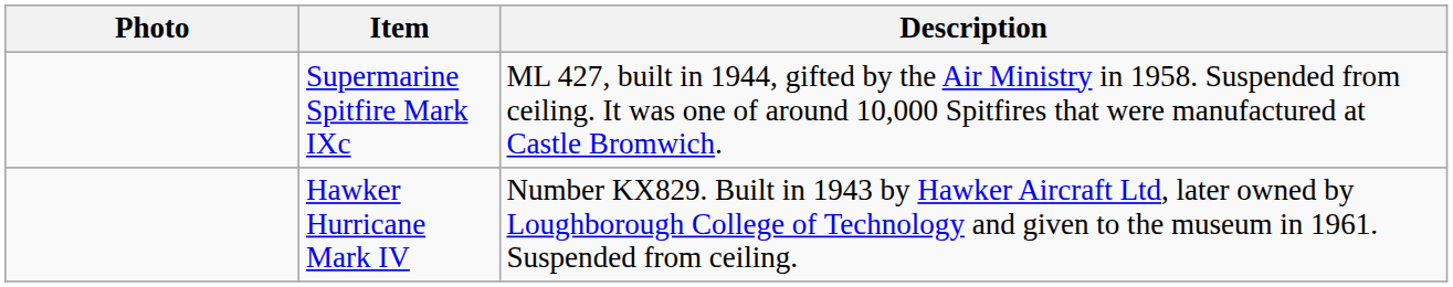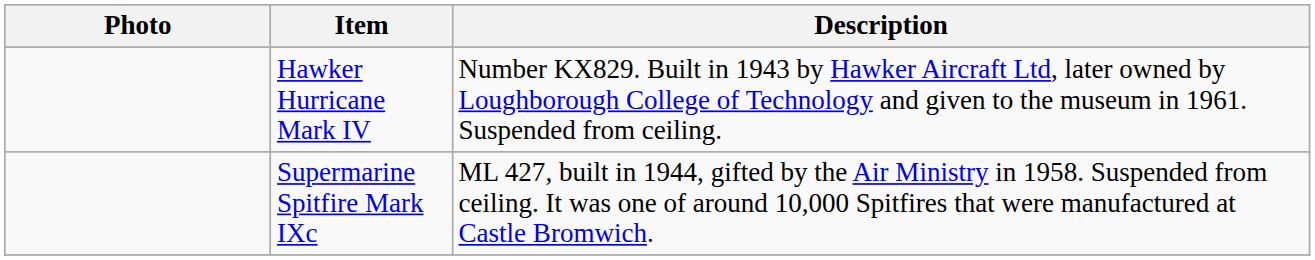rows swapped: Supermarine Spitfire Mark IXc <-> Hawker Hurricane Mark IV
